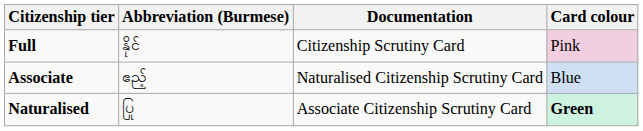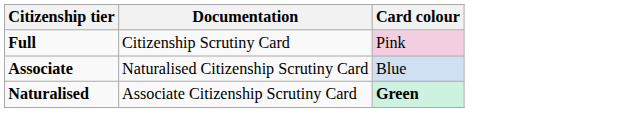- column: Abbreviation (Burmese) | နိုင် | ဧည့် | ပြု
